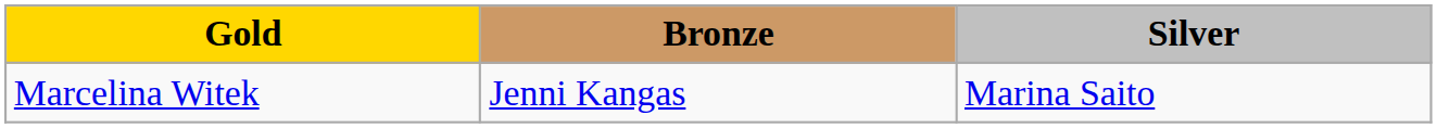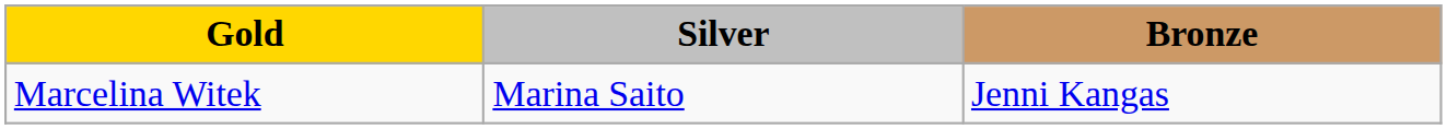columns swapped: Silver <-> Bronze
